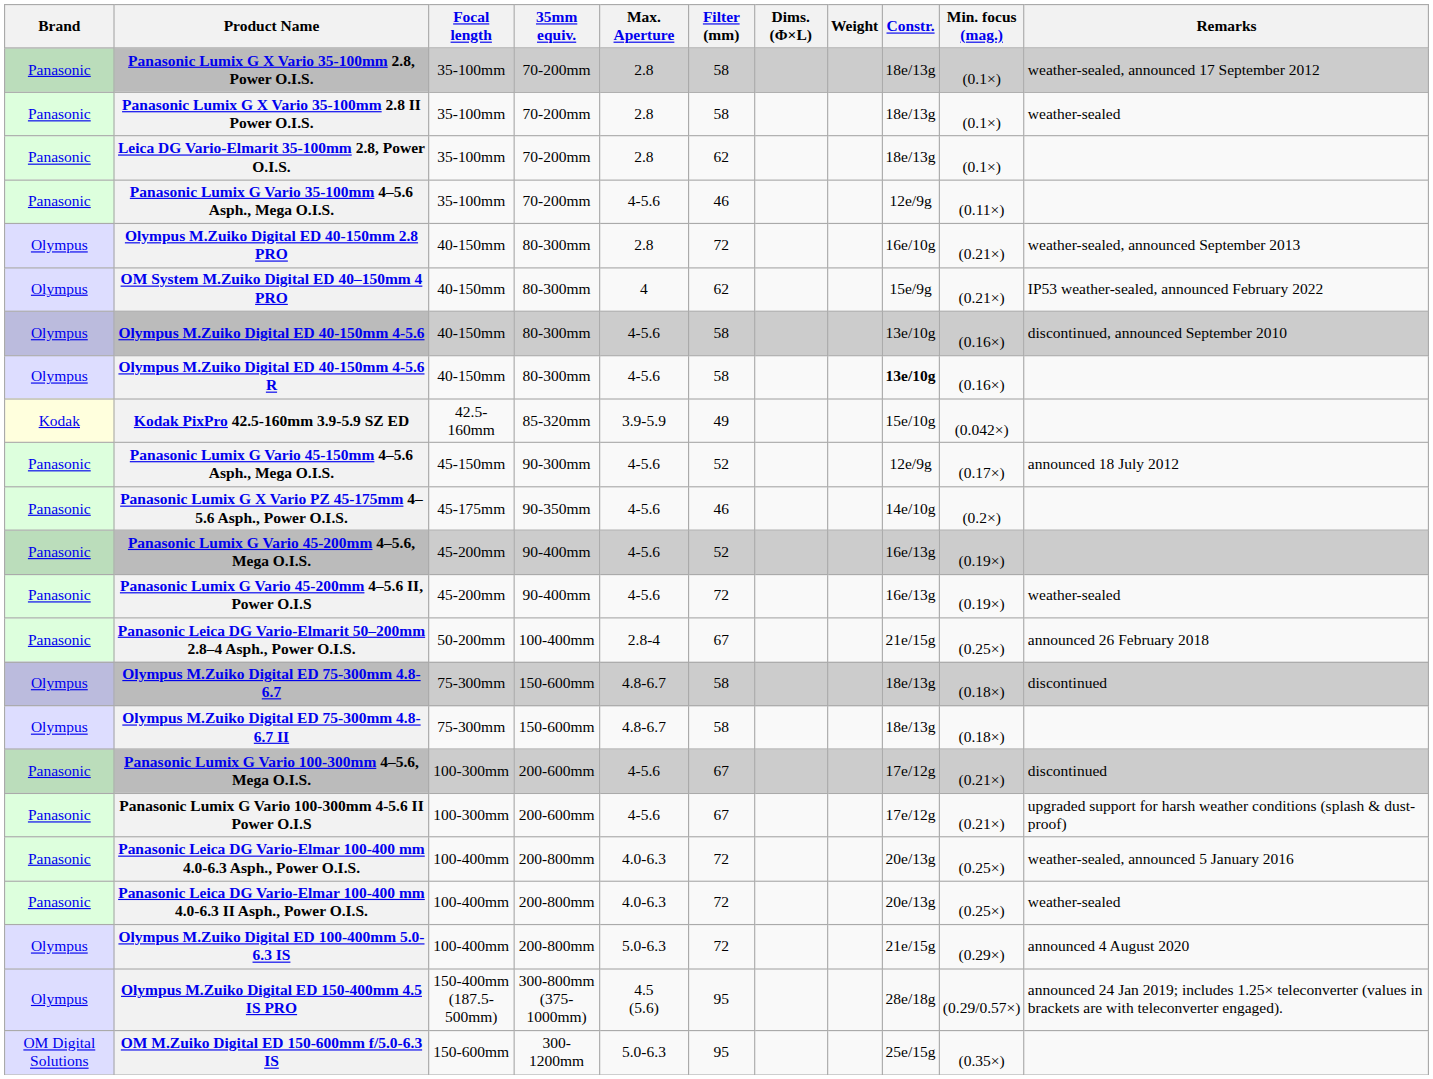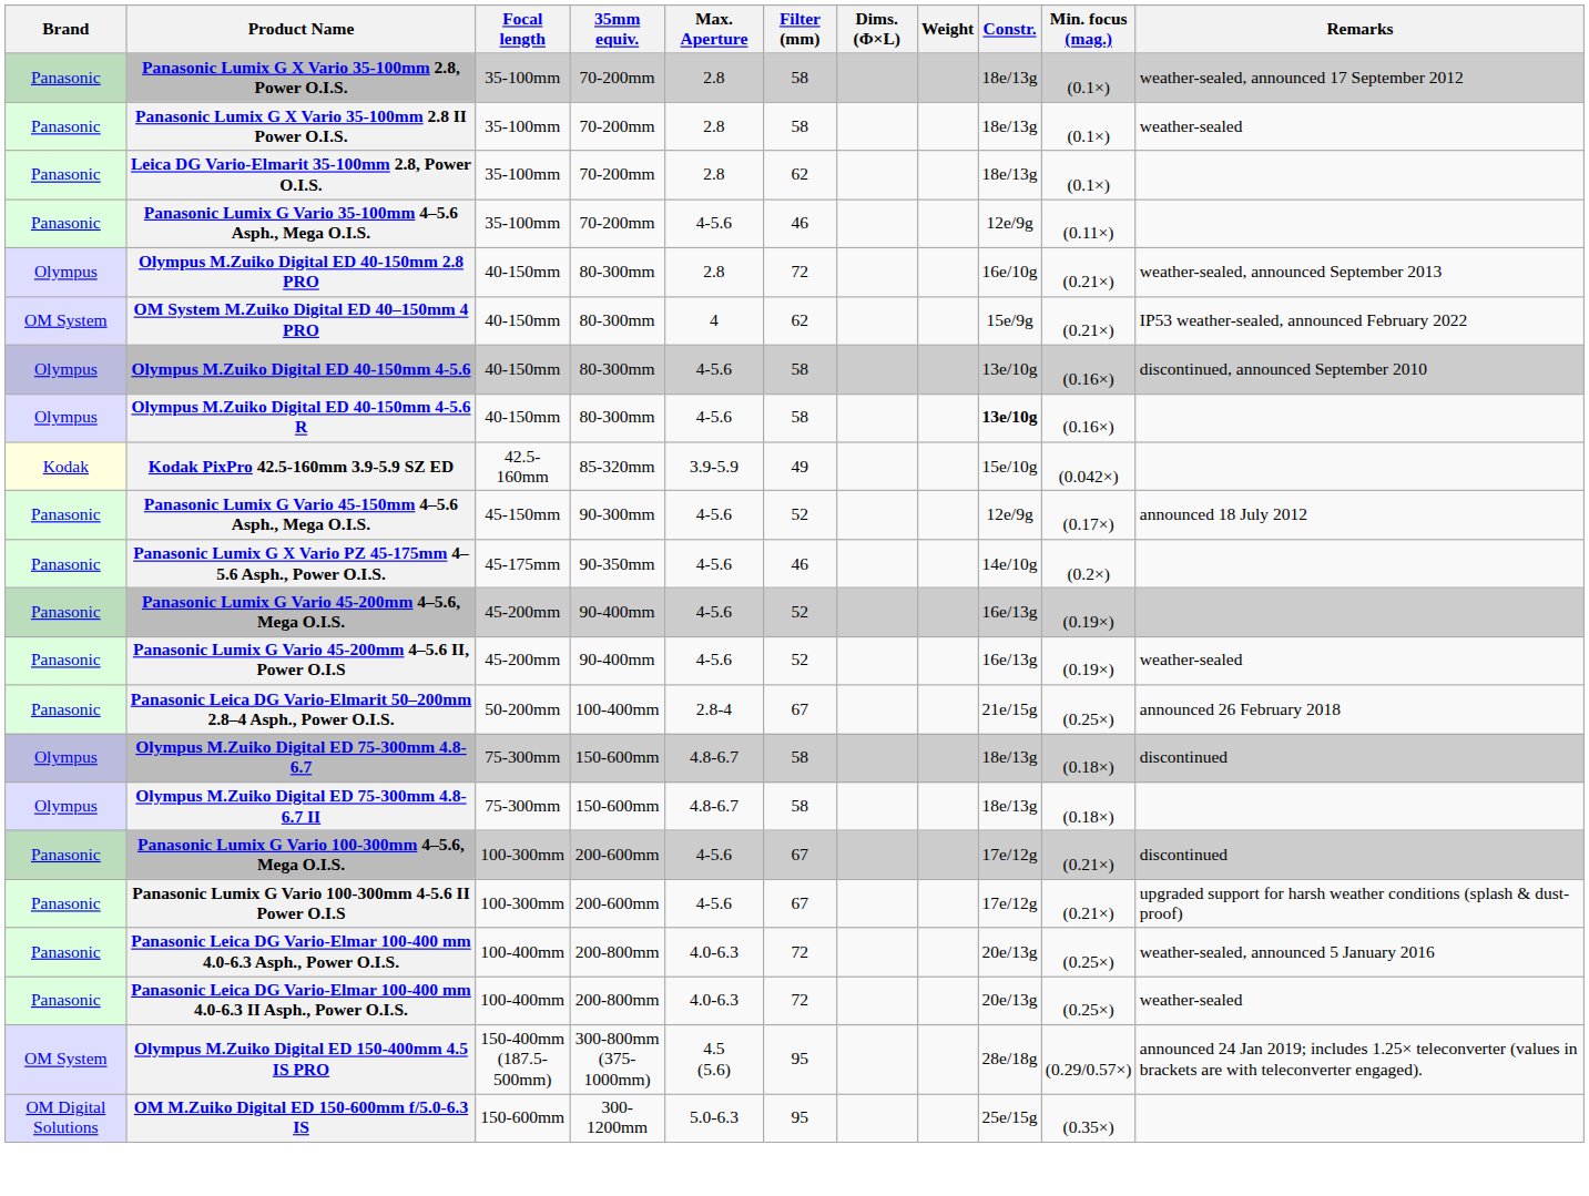OM System M.Zuiko Digital ED 40–150mm 4 PRO | Brand: Olympus -> OM System
Panasonic Lumix G Vario 45-200mm 4–5.6 II, Power O.I.S | Filter (mm): 72 -> 52
- row: Olympus | Olympus M.Zuiko Digital ED 100-400mm 5.0-6.3 IS | 100-400mm | 200-800mm | 5.0-6.3 | 72 | 21e/15g | (0.29×) | announced 4 August 2020
Olympus M.Zuiko Digital ED 150-400mm 4.5 IS PRO | Brand: Olympus -> OM System
